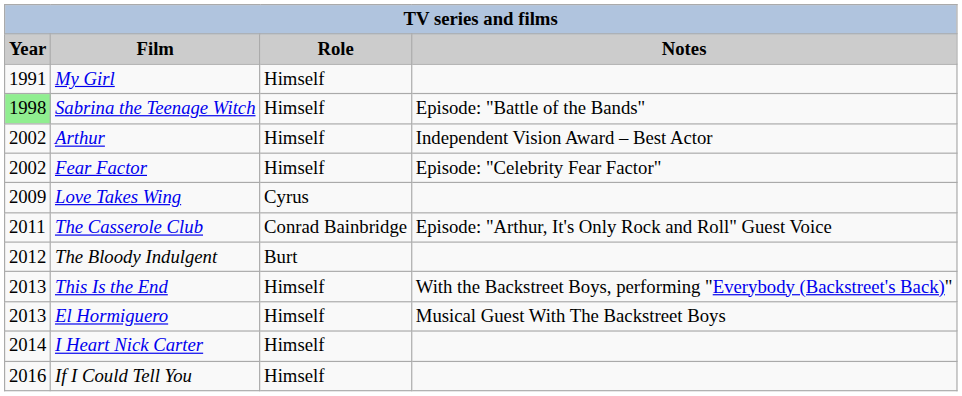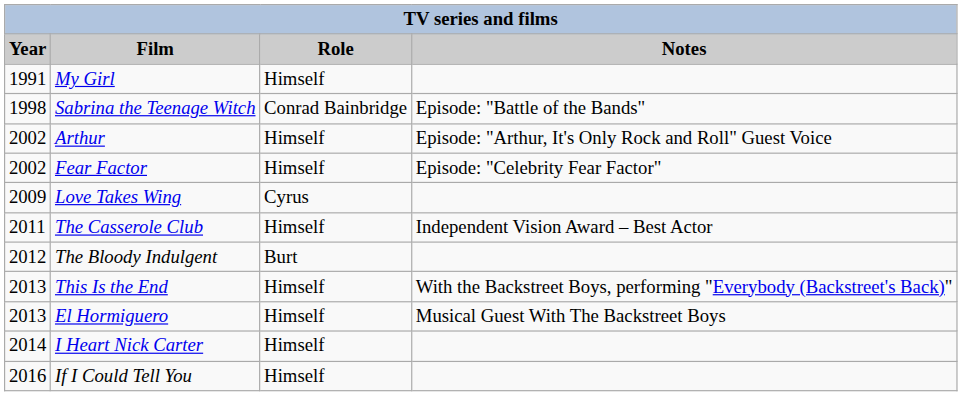Sabrina the Teenage Witch | Year: lightgreen background -> no background
Sabrina the Teenage Witch | Role: Himself -> Conrad Bainbridge
Arthur | Notes: Independent Vision Award – Best Actor -> Episode: "Arthur, It's Only Rock and Roll" Guest Voice
The Casserole Club | Role: Conrad Bainbridge -> Himself
The Casserole Club | Notes: Episode: "Arthur, It's Only Rock and Roll" Guest Voice -> Independent Vision Award – Best Actor
